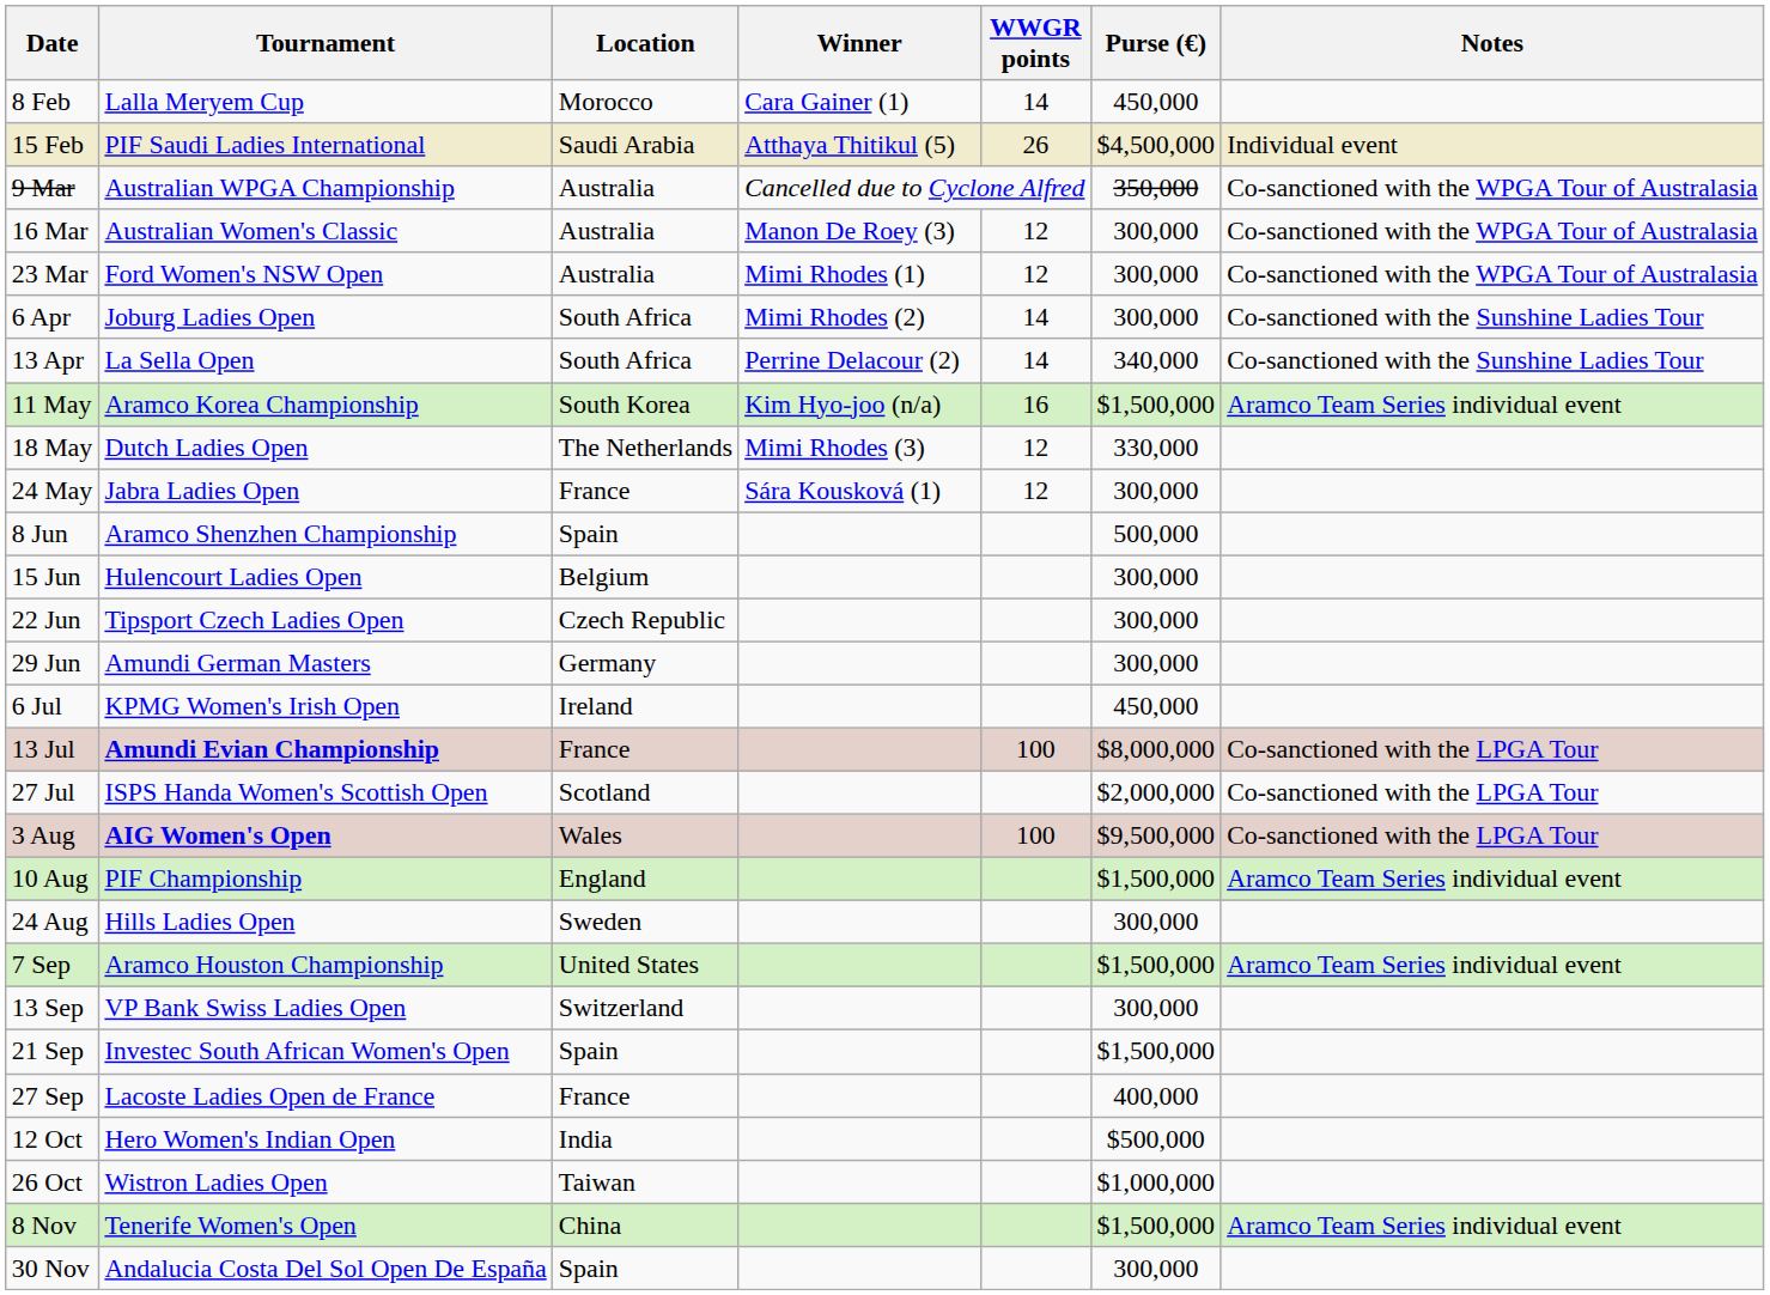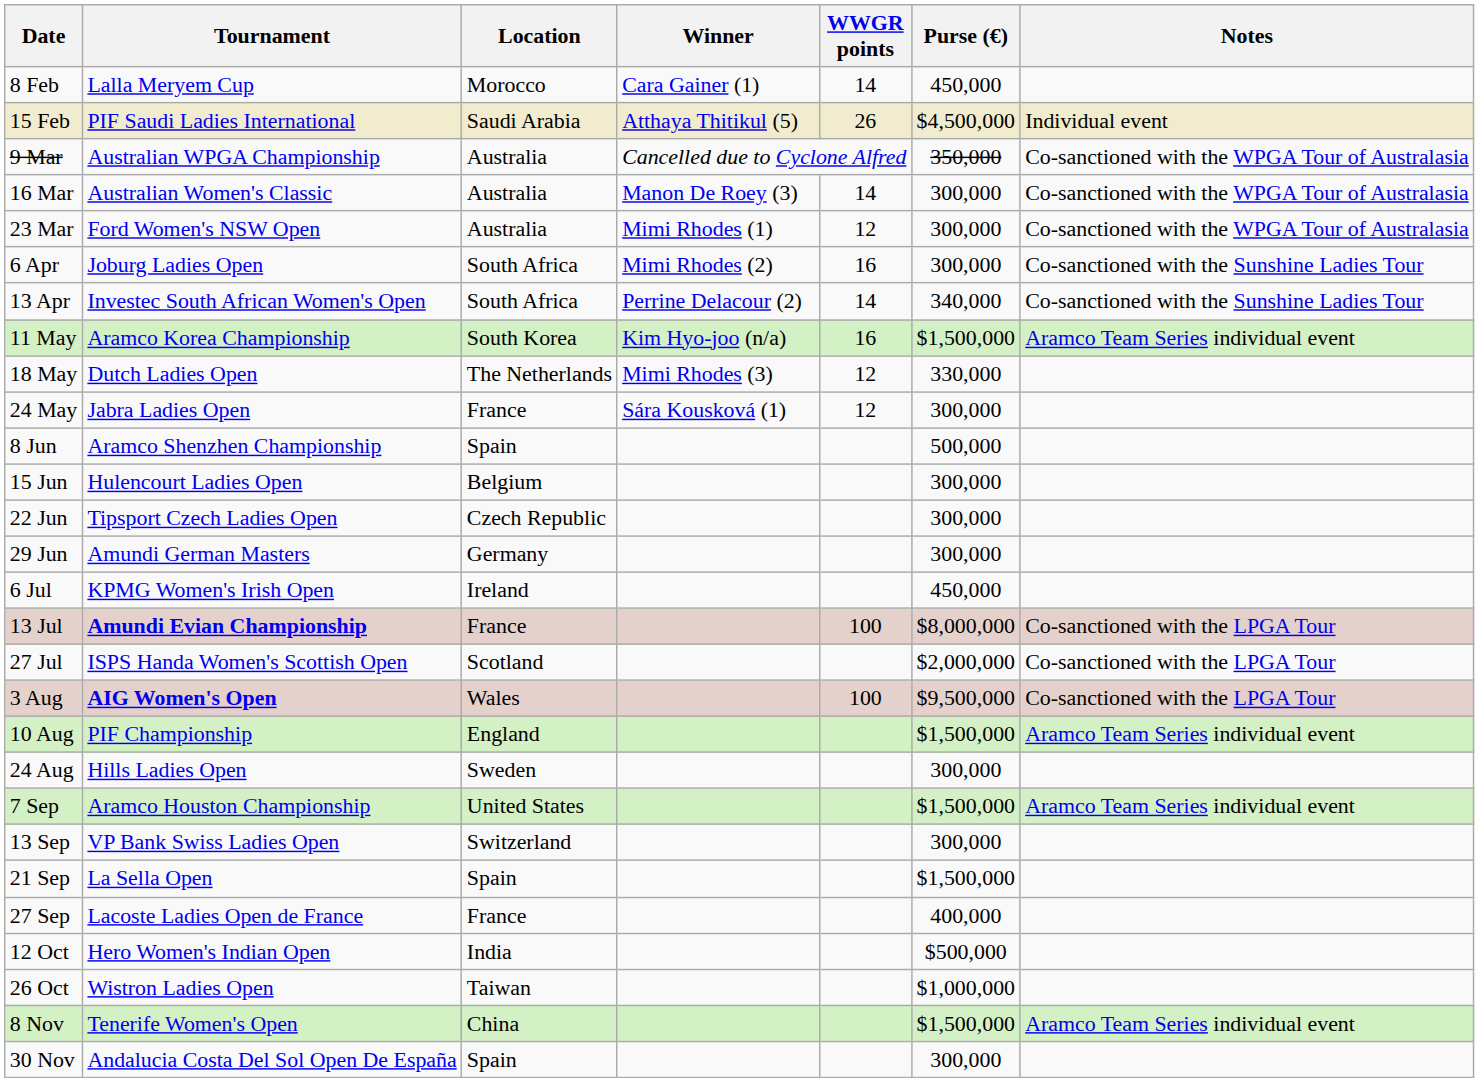16 Mar | WWGR points: 12 -> 14
6 Apr | WWGR points: 14 -> 16
13 Apr | Tournament: La Sella Open -> Investec South African Women's Open
21 Sep | Tournament: Investec South African Women's Open -> La Sella Open
